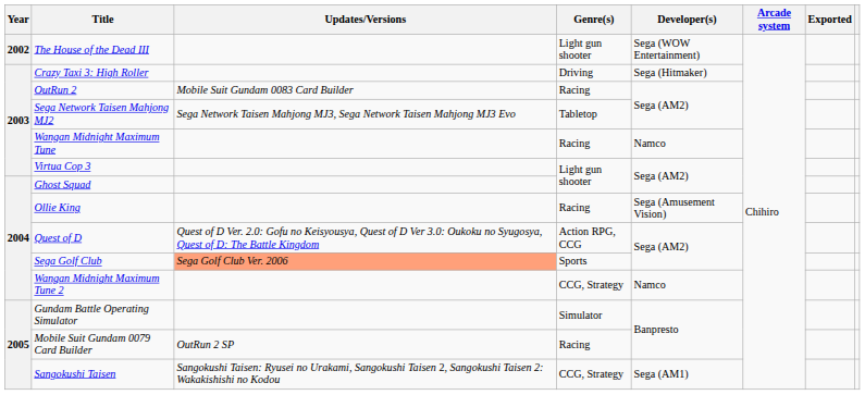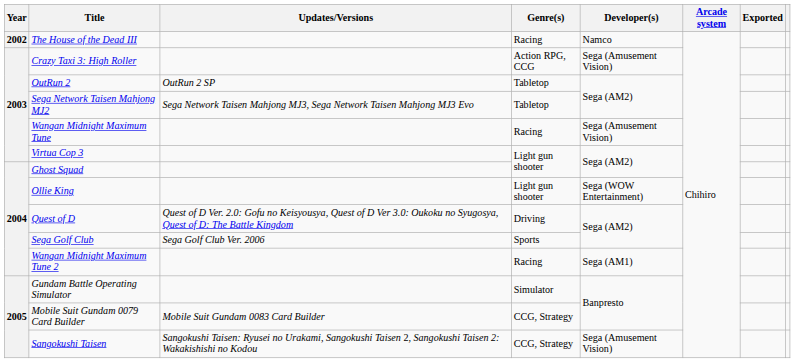The House of the Dead III | Genre(s): Light gun shooter -> Racing
The House of the Dead III | Developer(s): Sega (WOW Entertainment) -> Namco
Crazy Taxi 3: High Roller | Genre(s): Driving -> Action RPG, CCG
Crazy Taxi 3: High Roller | Developer(s): Sega (Hitmaker) -> Sega (Amusement Vision)
OutRun 2 | Updates/Versions: Mobile Suit Gundam 0083 Card Builder -> OutRun 2 SP
OutRun 2 | Genre(s): Racing -> Tabletop
Wangan Midnight Maximum Tune | Developer(s): Namco -> Sega (Amusement Vision)
Ollie King | Genre(s): Racing -> Light gun shooter
Ollie King | Developer(s): Sega (Amusement Vision) -> Sega (WOW Entertainment)
Quest of D | Genre(s): Action RPG, CCG -> Driving
Sega Golf Club | Updates/Versions: lightsalmon background -> no background
Wangan Midnight Maximum Tune 2 | Genre(s): CCG, Strategy -> Racing
Wangan Midnight Maximum Tune 2 | Developer(s): Namco -> Sega (AM1)
Mobile Suit Gundam 0079 Card Builder | Updates/Versions: OutRun 2 SP -> Mobile Suit Gundam 0083 Card Builder
Mobile Suit Gundam 0079 Card Builder | Genre(s): Racing -> CCG, Strategy
Sangokushi Taisen | Developer(s): Sega (AM1) -> Sega (Amusement Vision)
